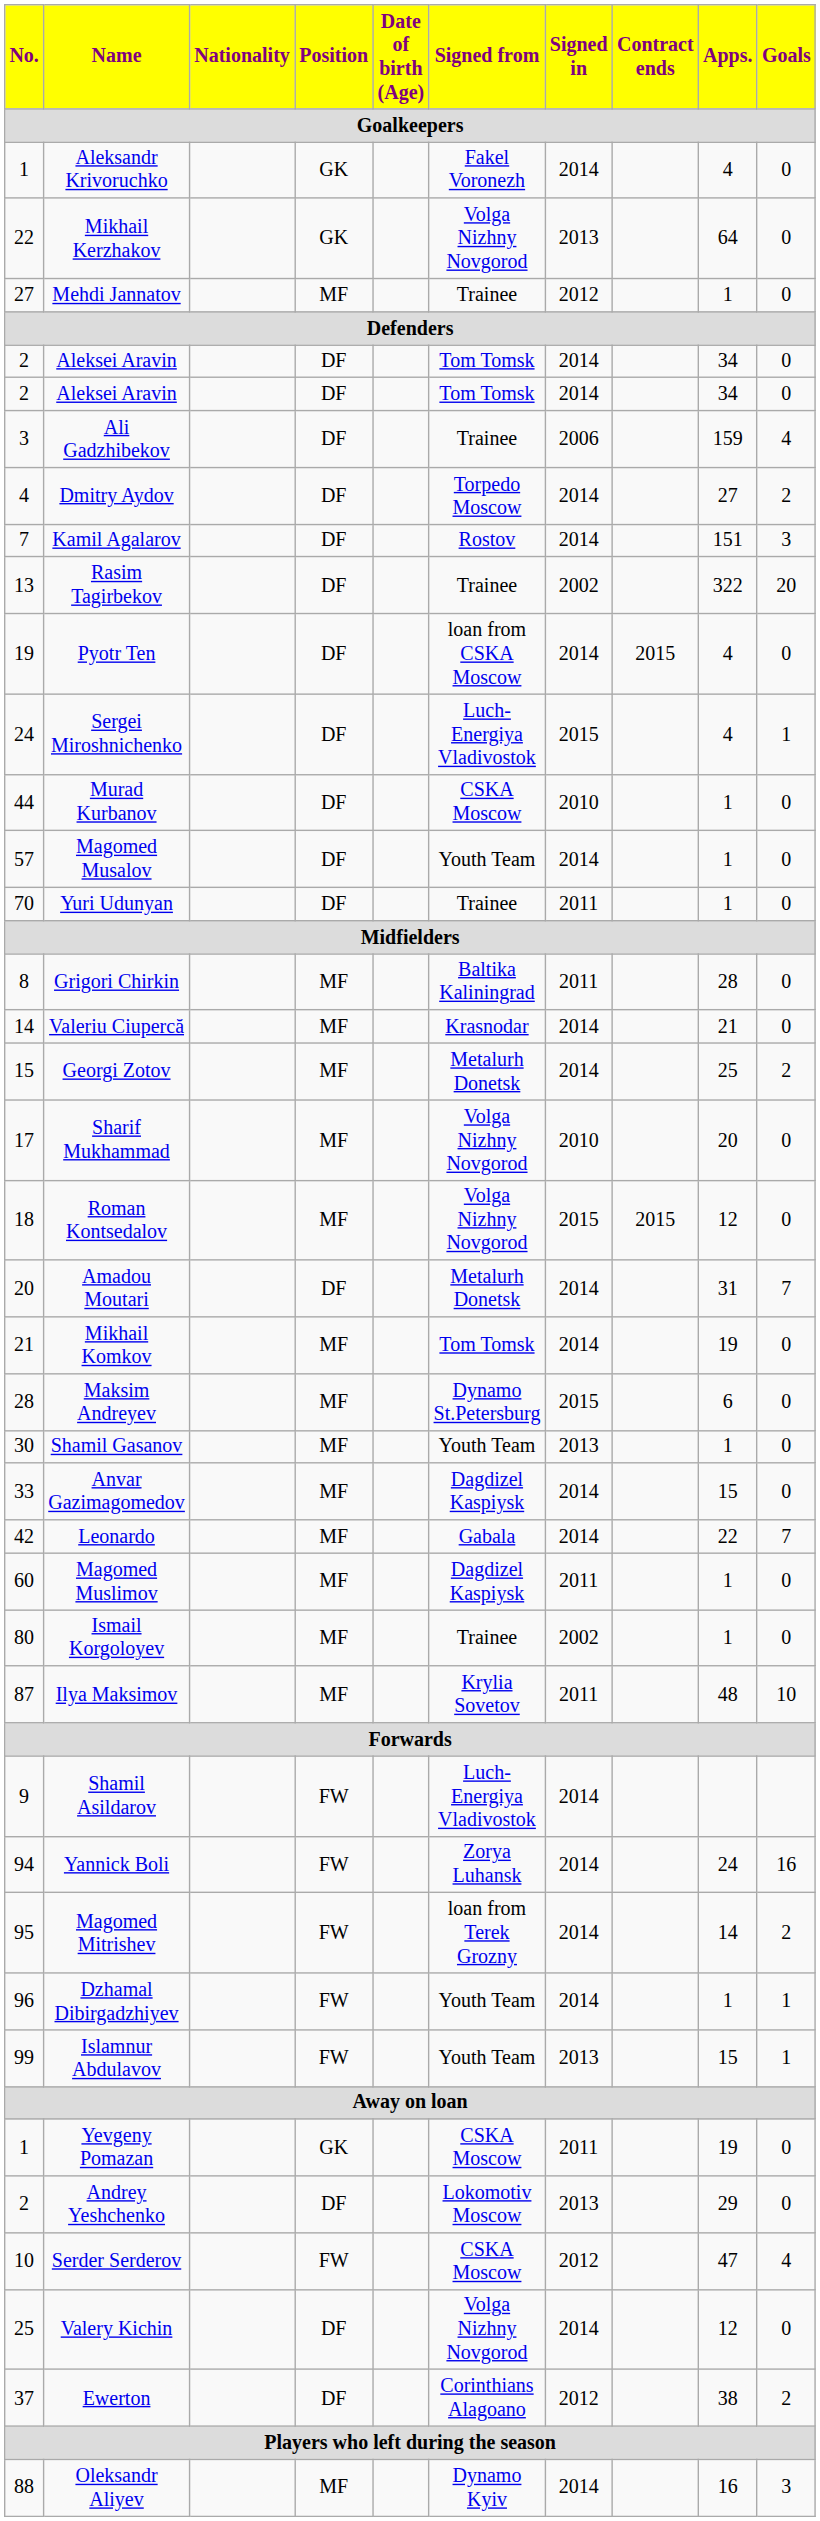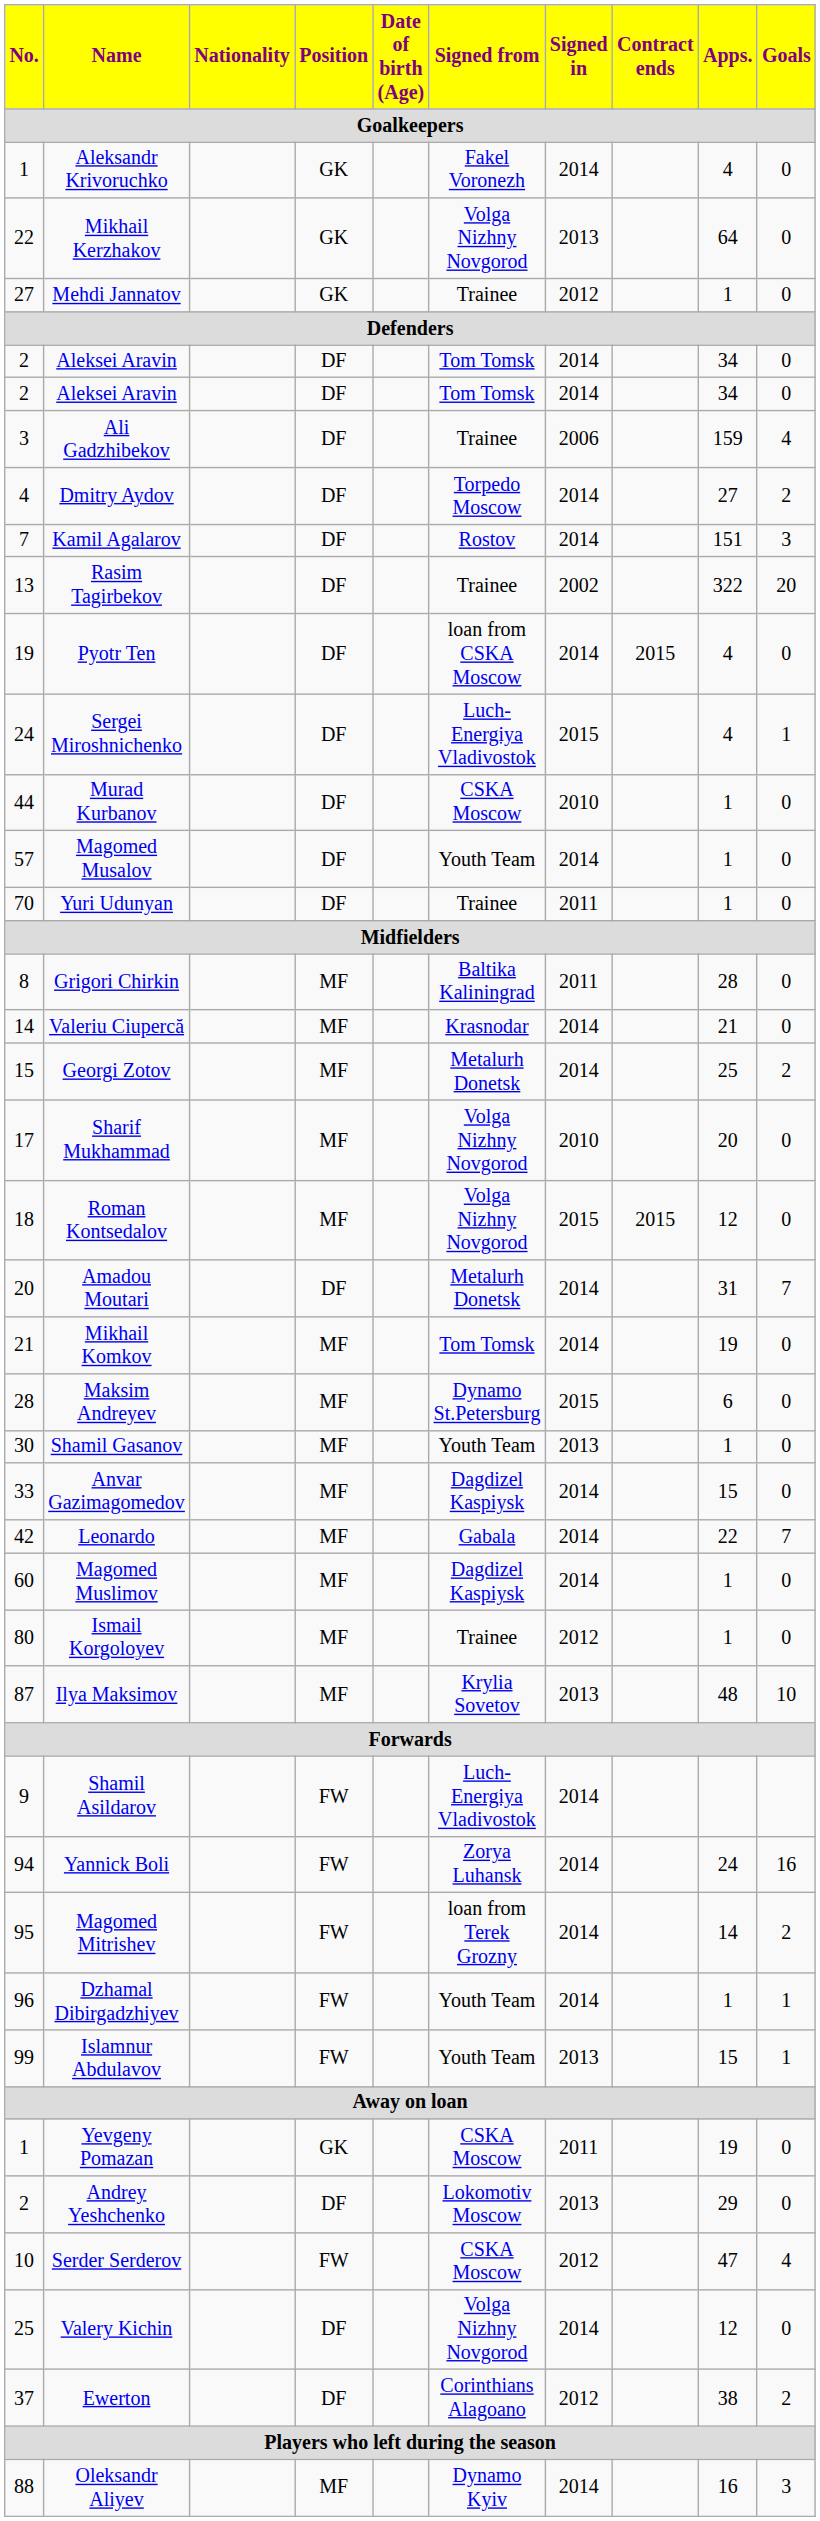Mehdi Jannatov | Position: MF -> GK
Magomed Muslimov | Signed in: 2011 -> 2014
Ismail Korgoloyev | Signed in: 2002 -> 2012
Ilya Maksimov | Signed in: 2011 -> 2013
